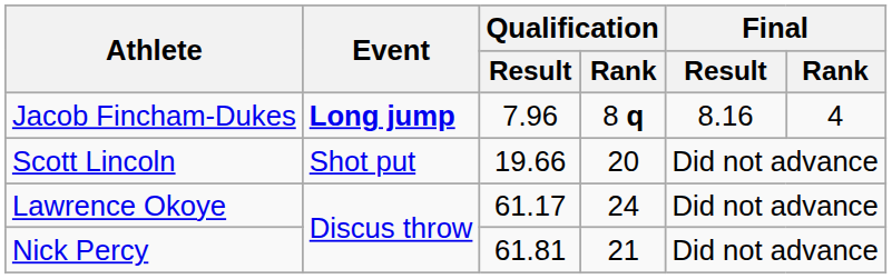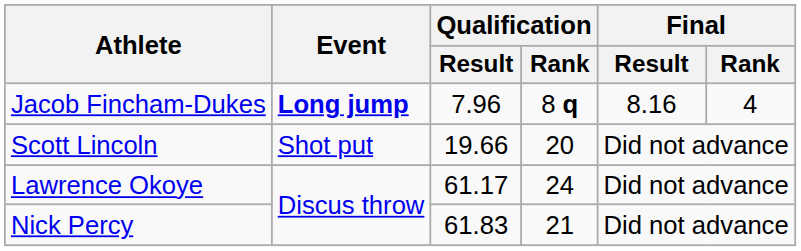Nick Percy | Qualification / Result: 61.81 -> 61.83
